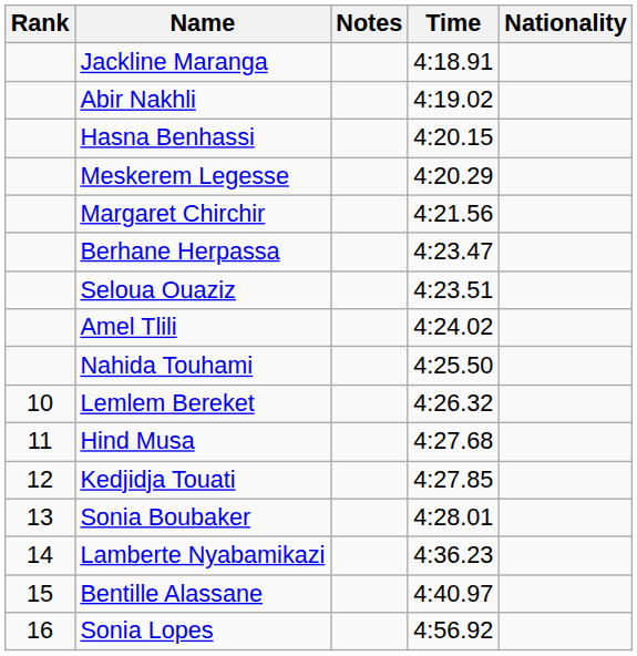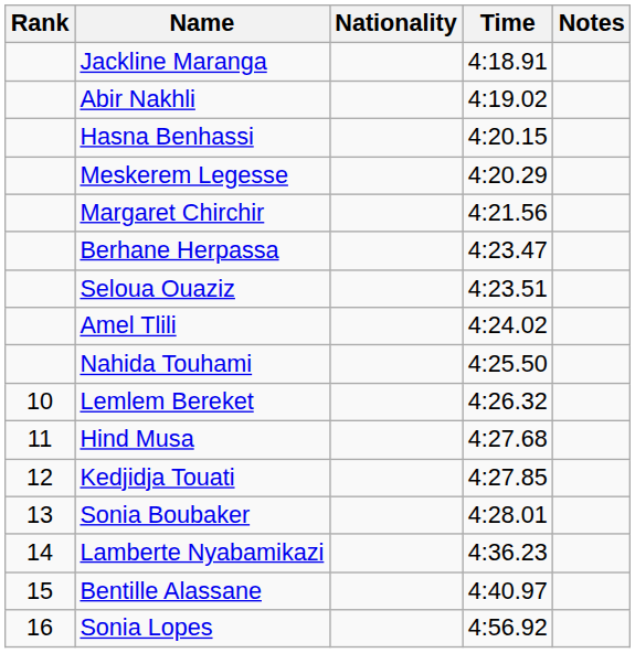columns swapped: Nationality <-> Notes
